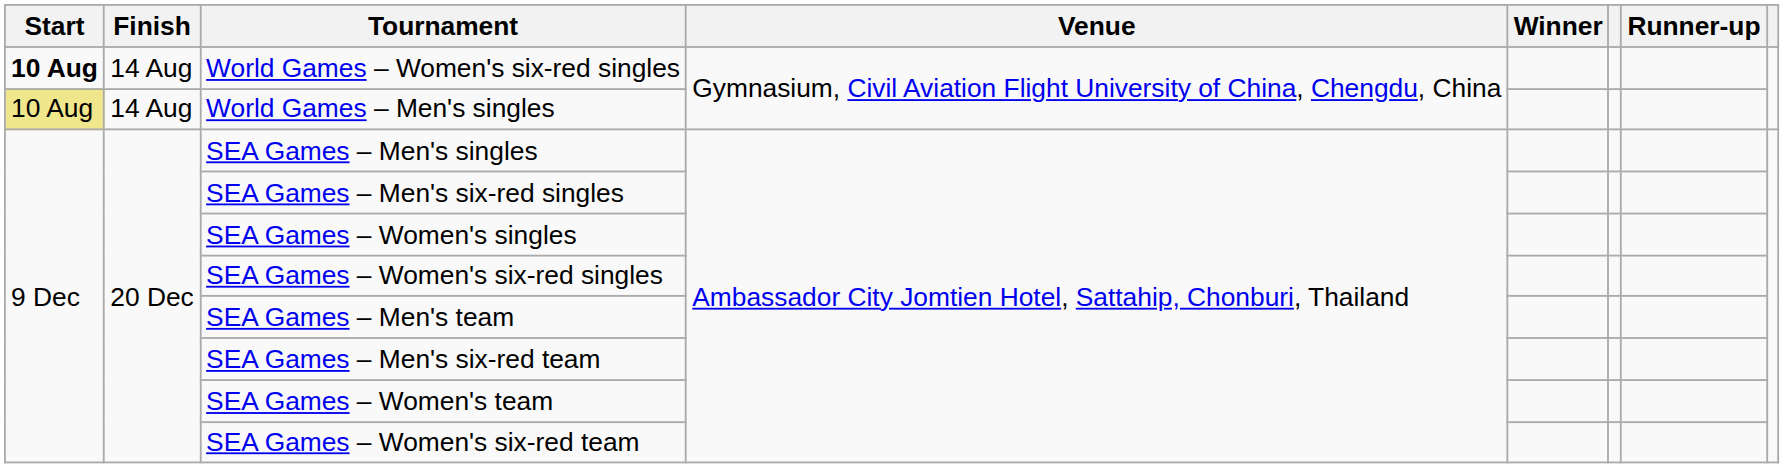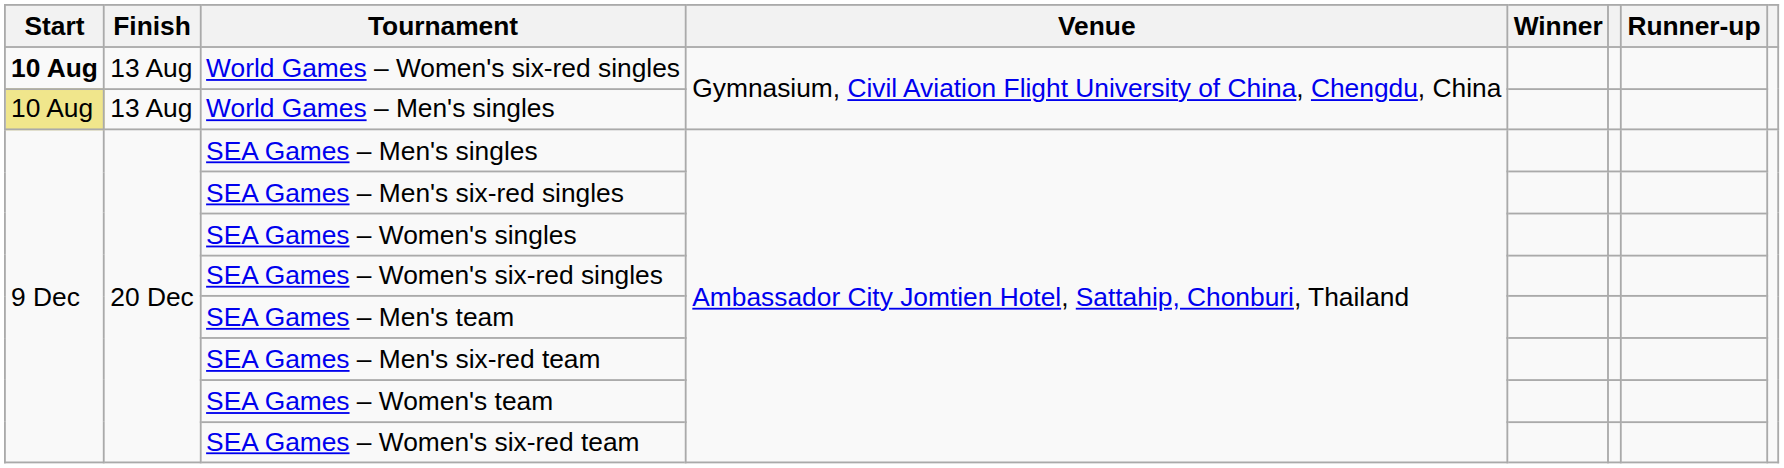World Games – Women's six-red singles | Finish: 14 Aug -> 13 Aug
World Games – Men's singles | Finish: 14 Aug -> 13 Aug
